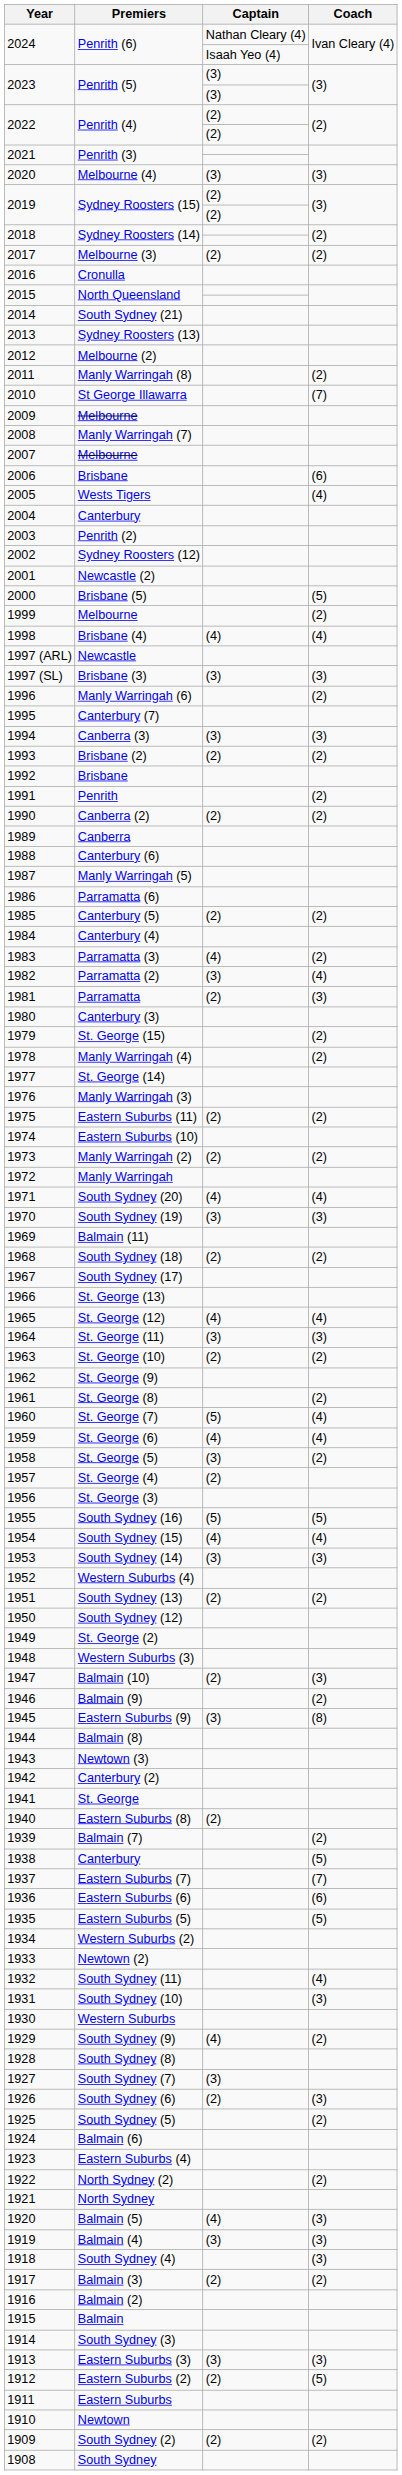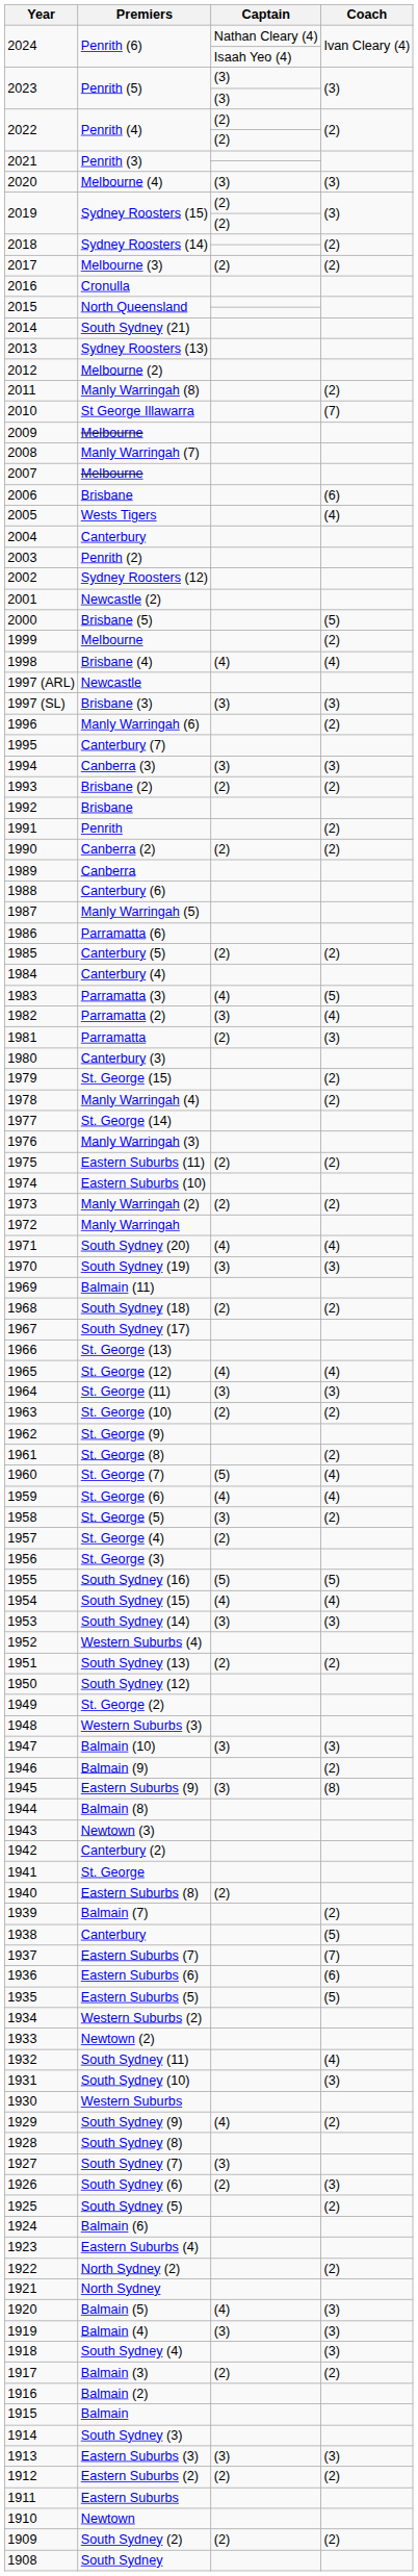Parramatta (3) | Coach: (2) -> (5)
Balmain (10) | Captain: (2) -> (3)
Eastern Suburbs (2) | Coach: (5) -> (2)
